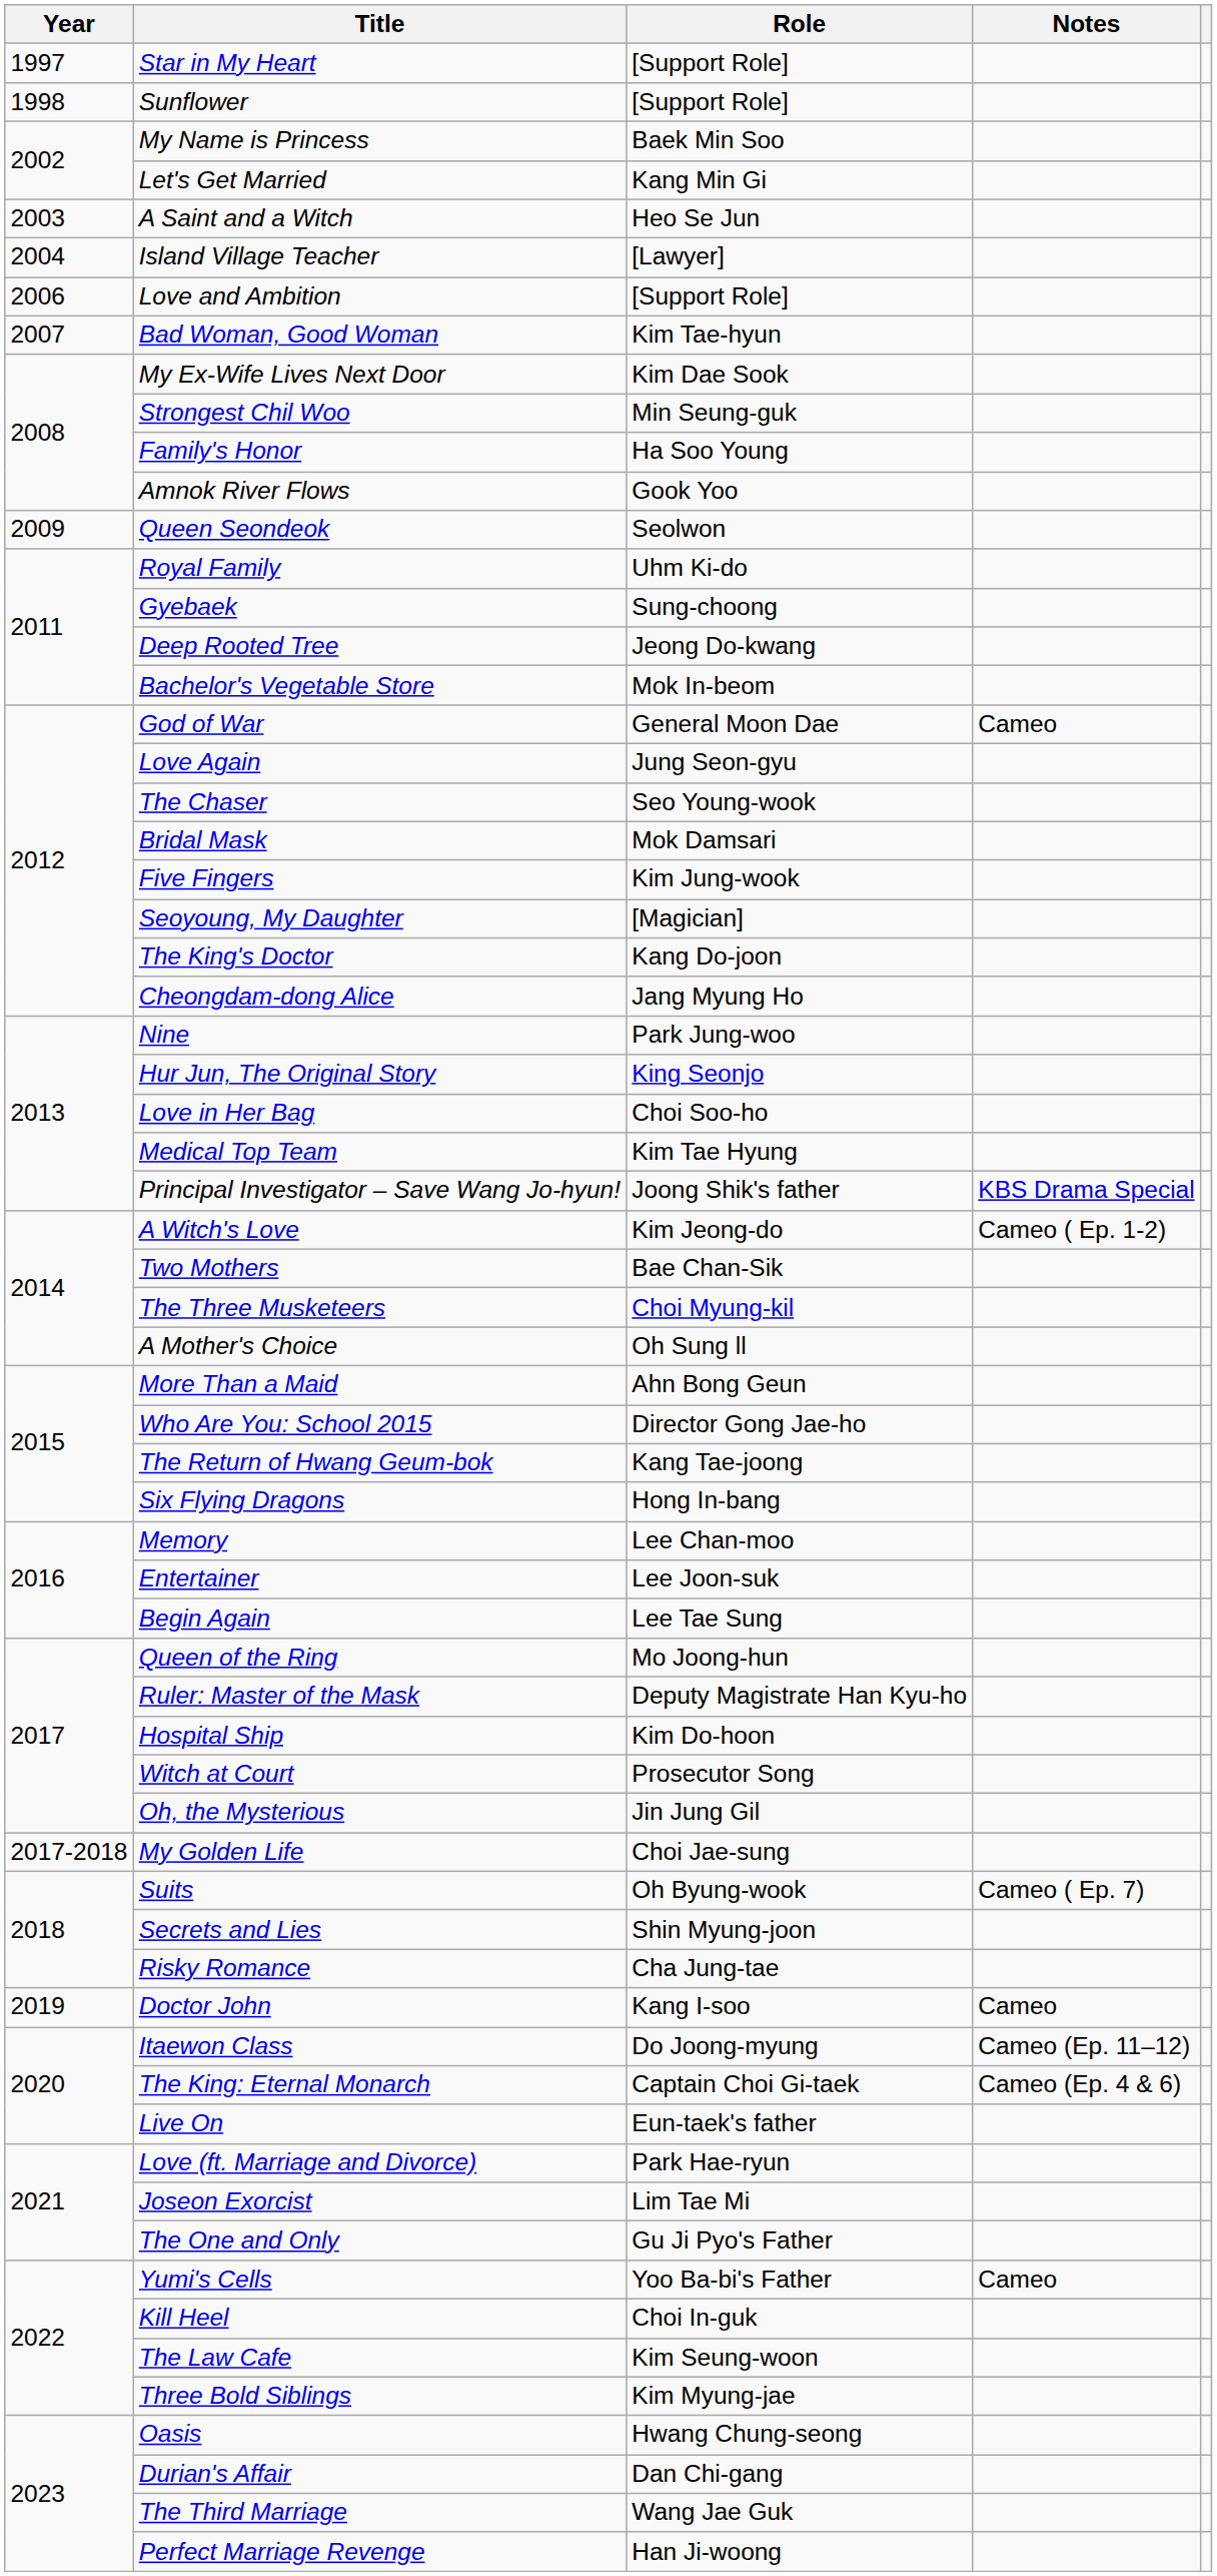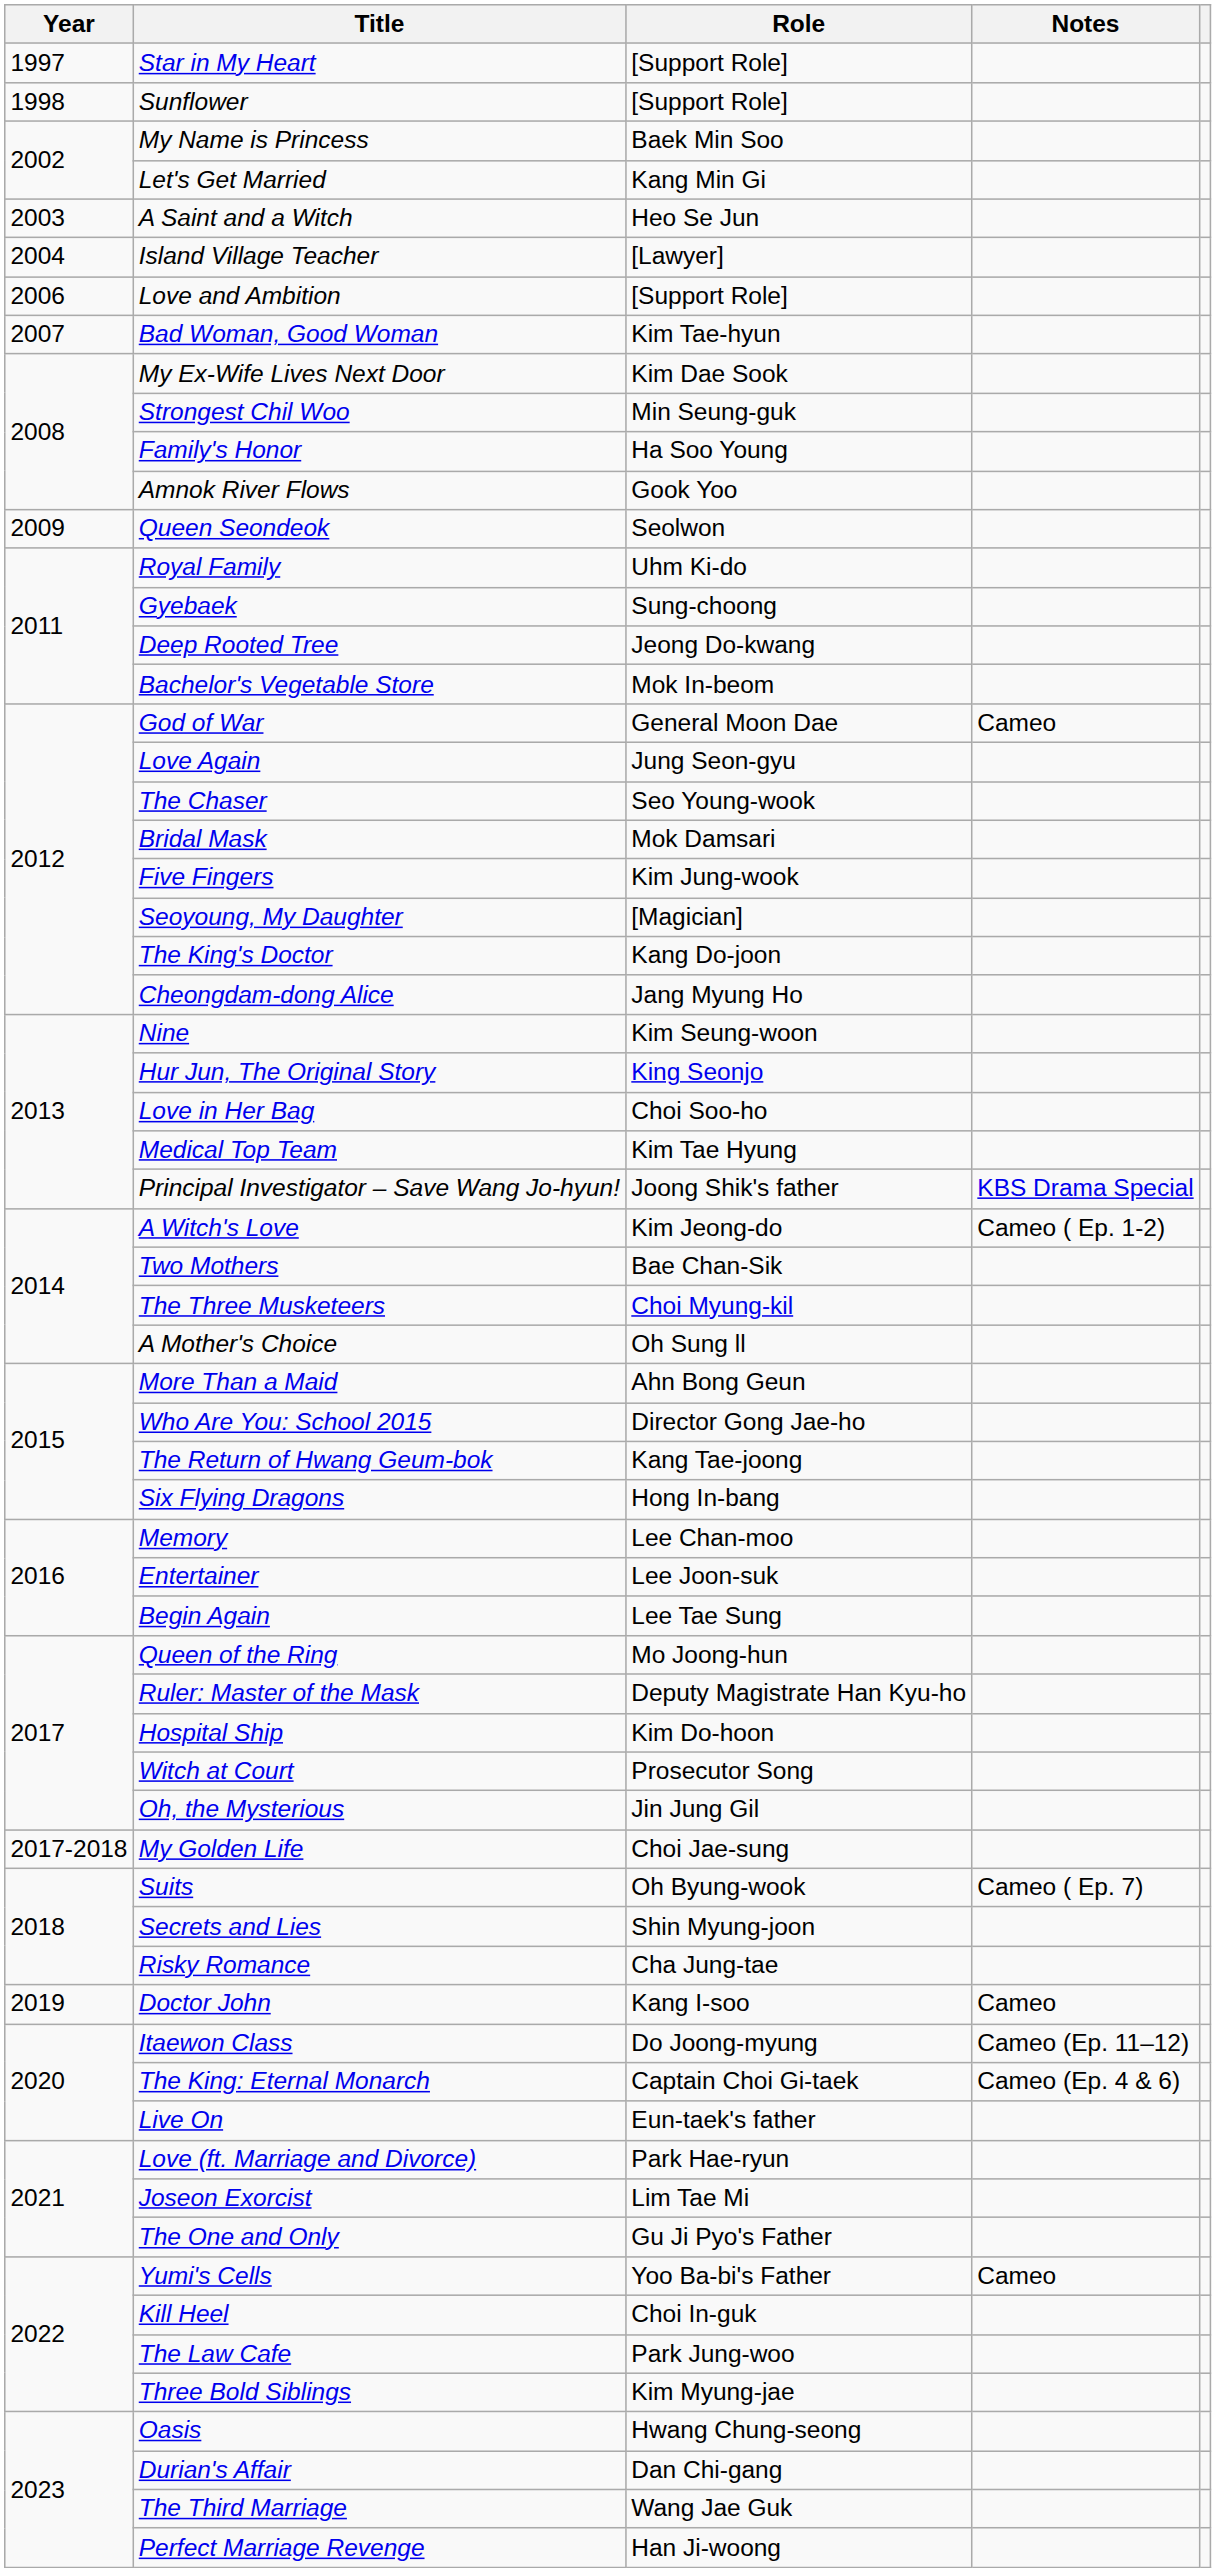Nine | Role: Park Jung-woo -> Kim Seung-woon
The Law Cafe | Role: Kim Seung-woon -> Park Jung-woo
